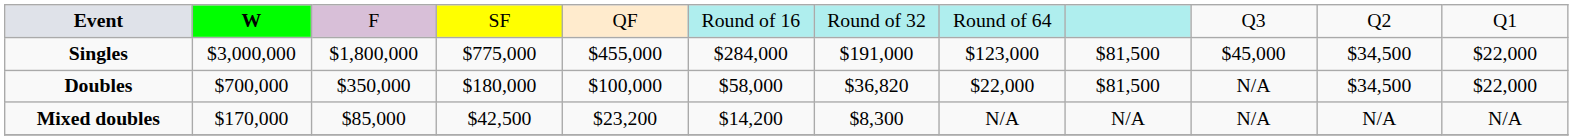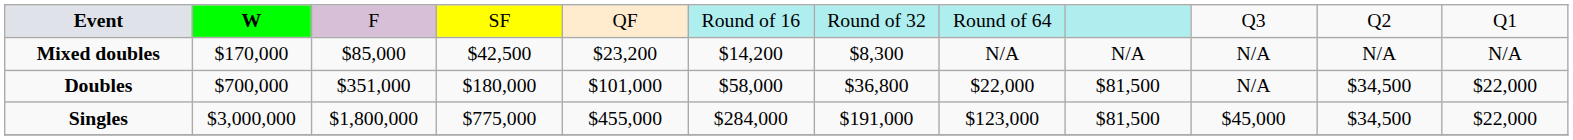rows swapped: Singles <-> Mixed doubles
Doubles | column 3: $350,000 -> $351,000
Doubles | column 5: $100,000 -> $101,000
Doubles | column 7: $36,820 -> $36,800
